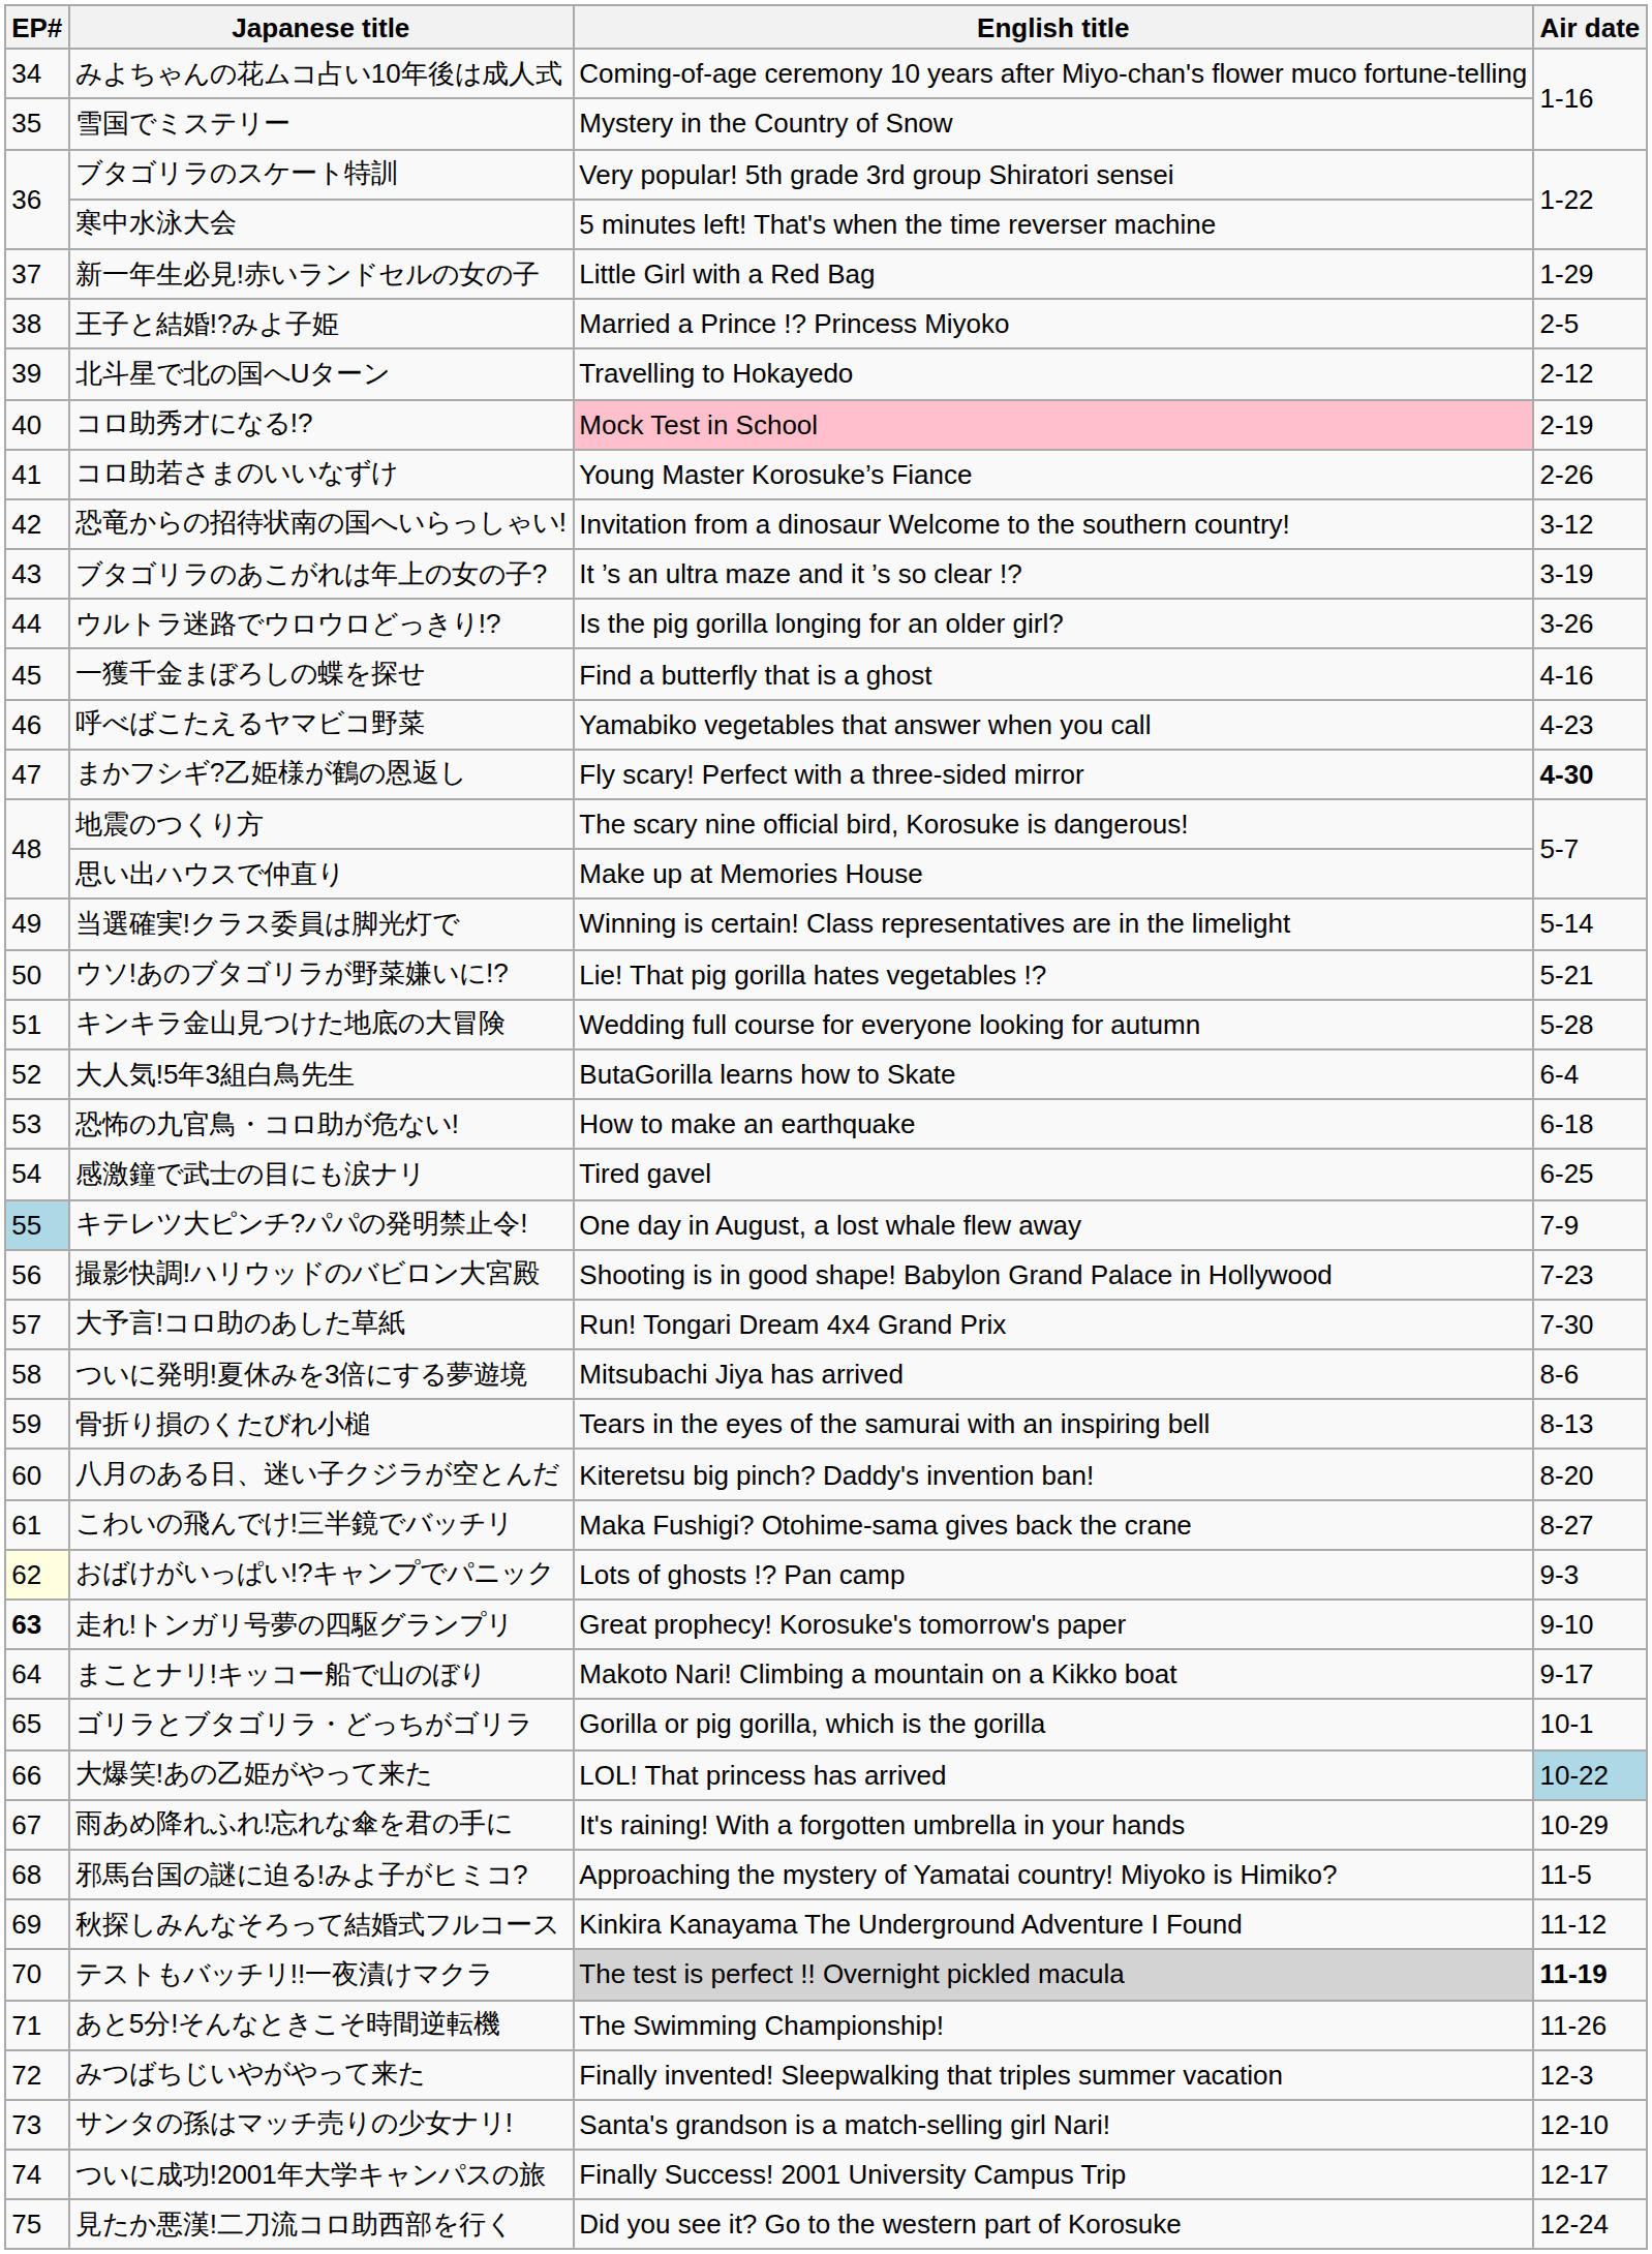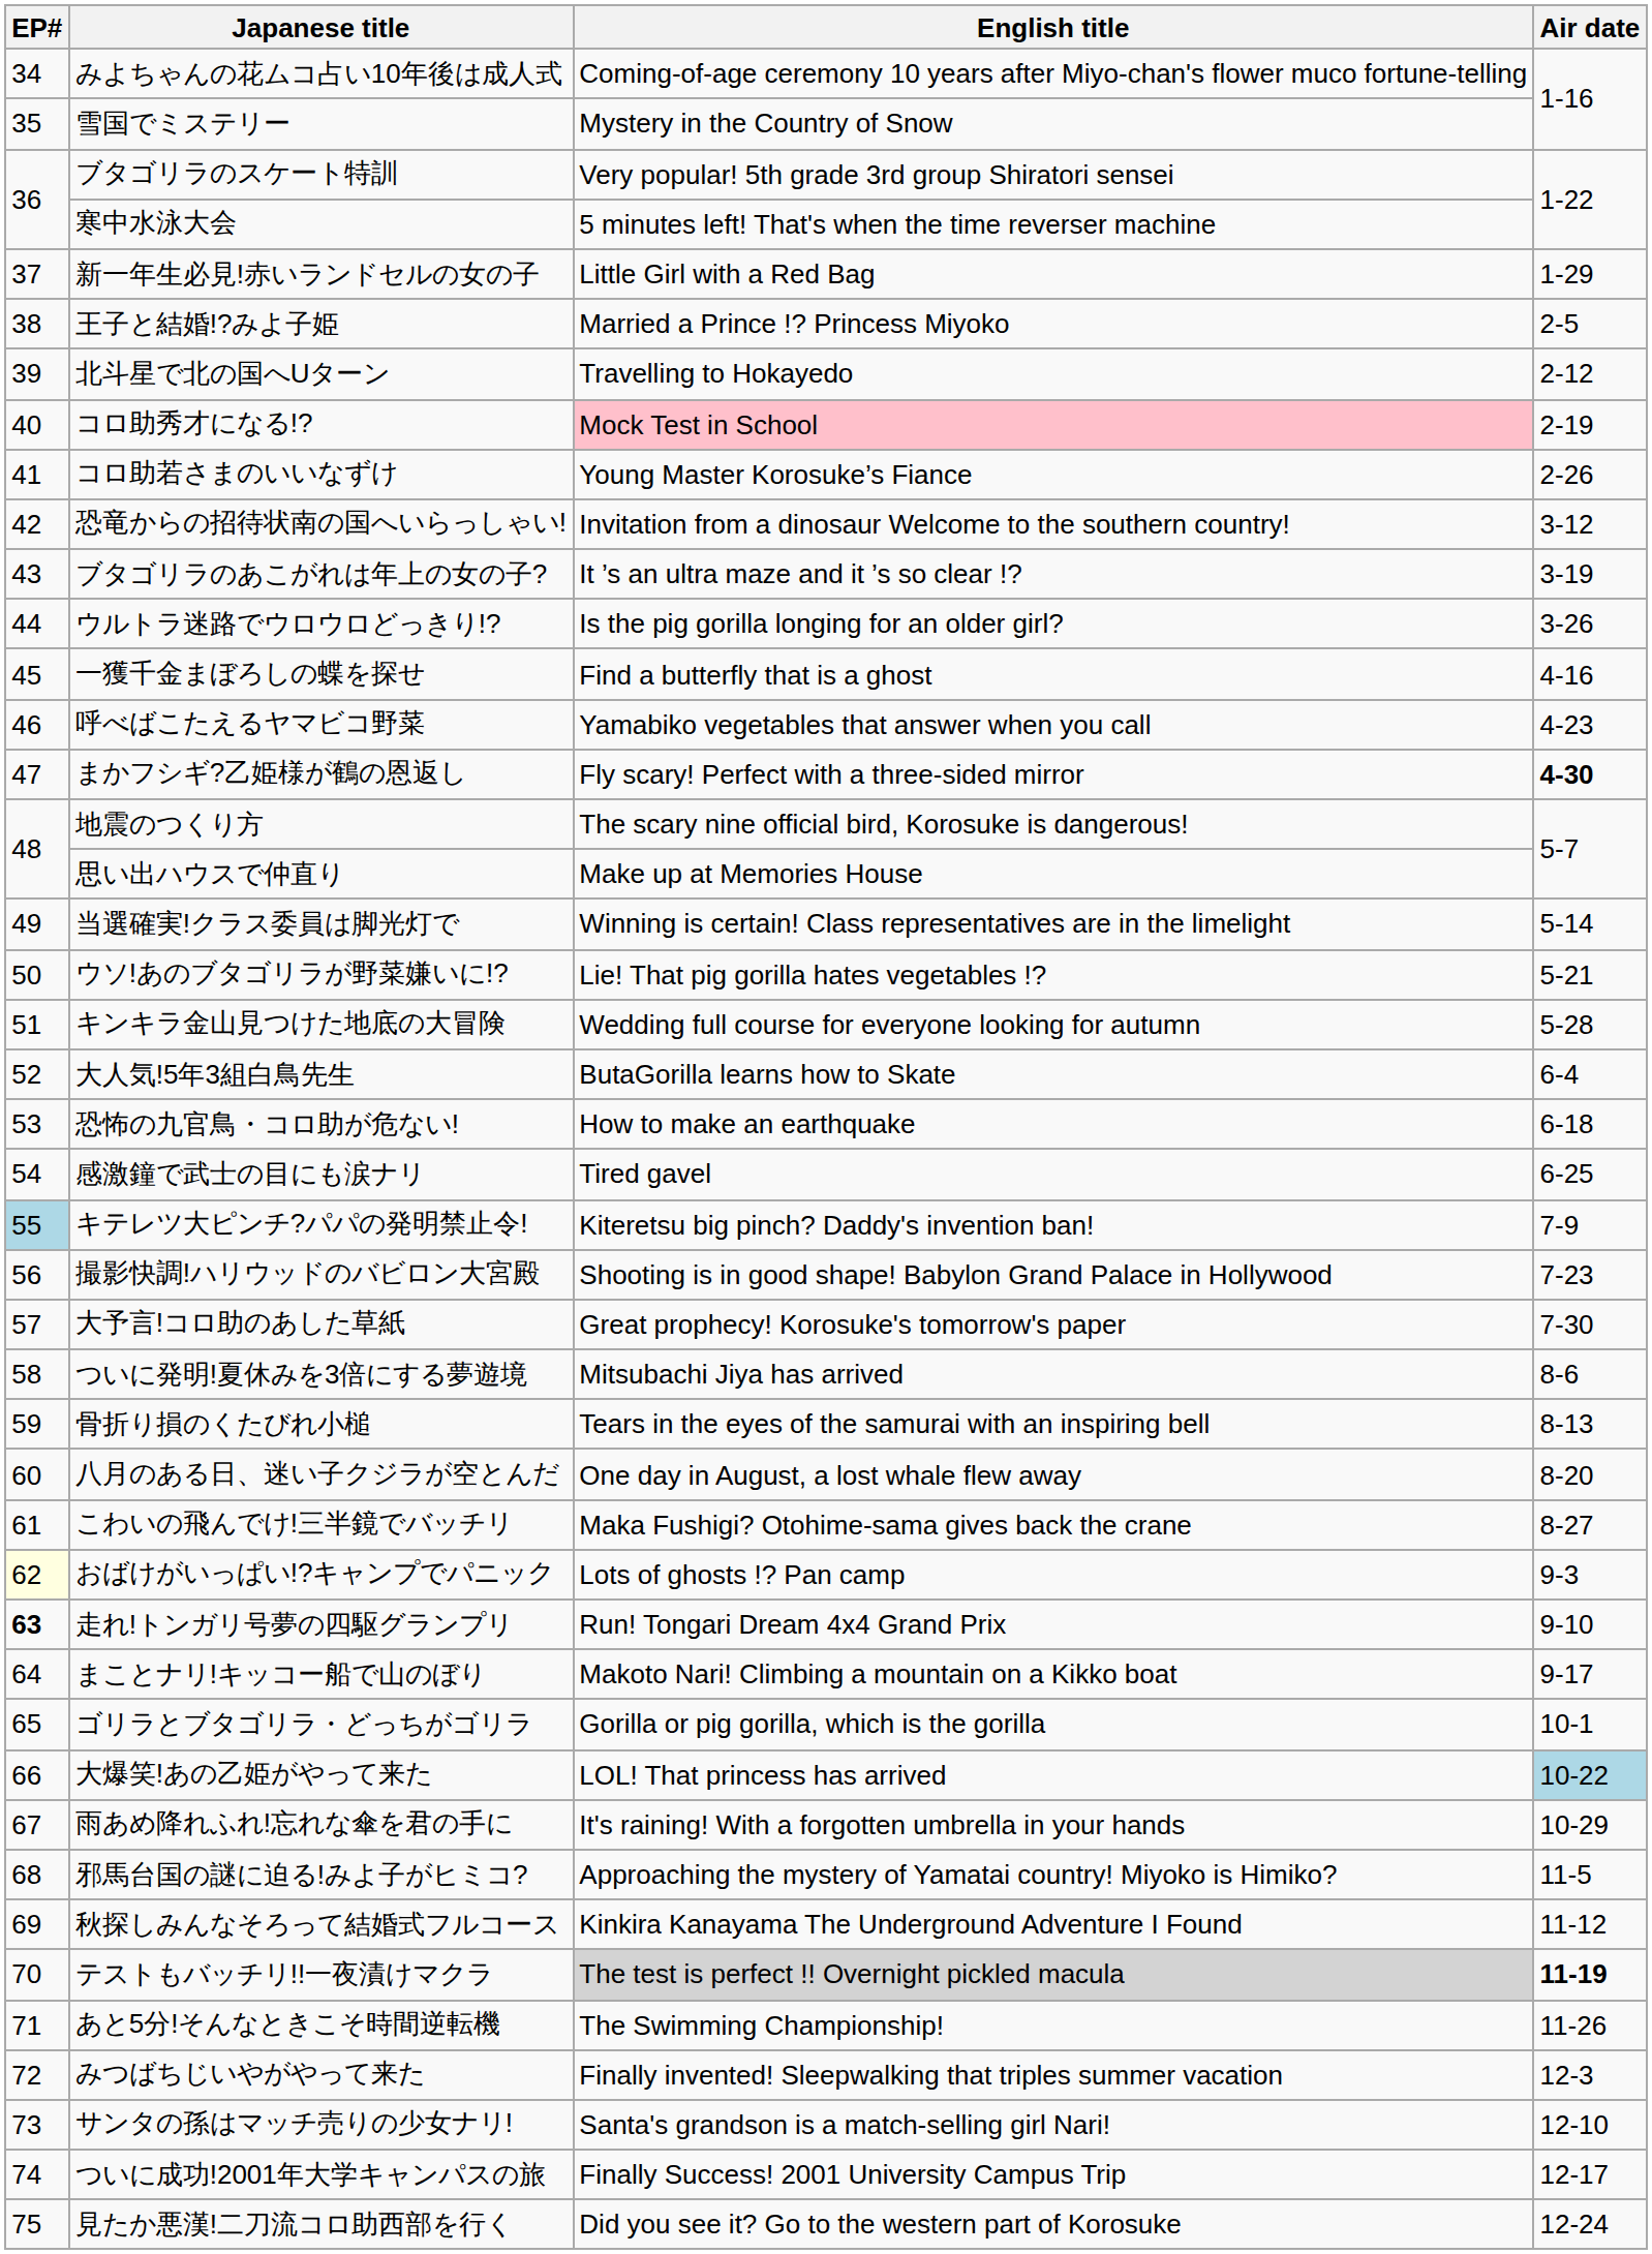キテレツ大ピンチ?パパの発明禁止令! | English title: One day in August, a lost whale flew away -> Kiteretsu big pinch? Daddy's invention ban!
大予言!コロ助のあした草紙 | English title: Run! Tongari Dream 4x4 Grand Prix -> Great prophecy! Korosuke's tomorrow's paper
八月のある日、迷い子クジラが空とんだ | English title: Kiteretsu big pinch? Daddy's invention ban! -> One day in August, a lost whale flew away
走れ!トンガリ号夢の四駆グランプリ | English title: Great prophecy! Korosuke's tomorrow's paper -> Run! Tongari Dream 4x4 Grand Prix
